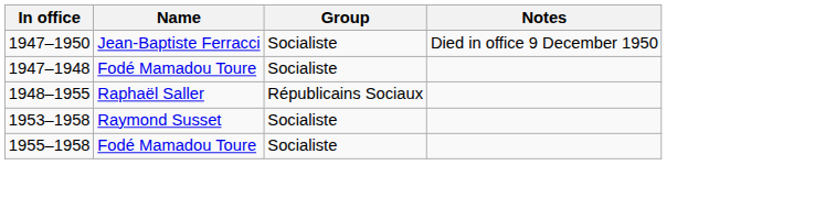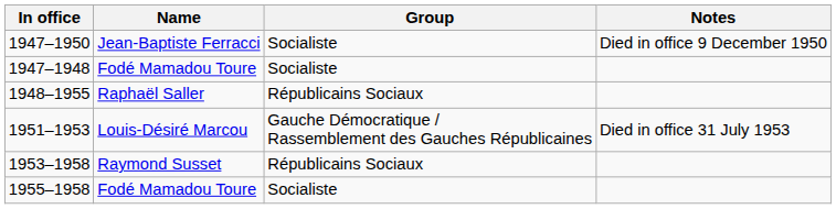+ row: 1951–1953 | Louis-Désiré Marcou | Gauche Démocratique / Rassemblement des Gauches Républicaines | Died in office 31 July 1953
1953–1958 | Group: Socialiste -> Républicains Sociaux
